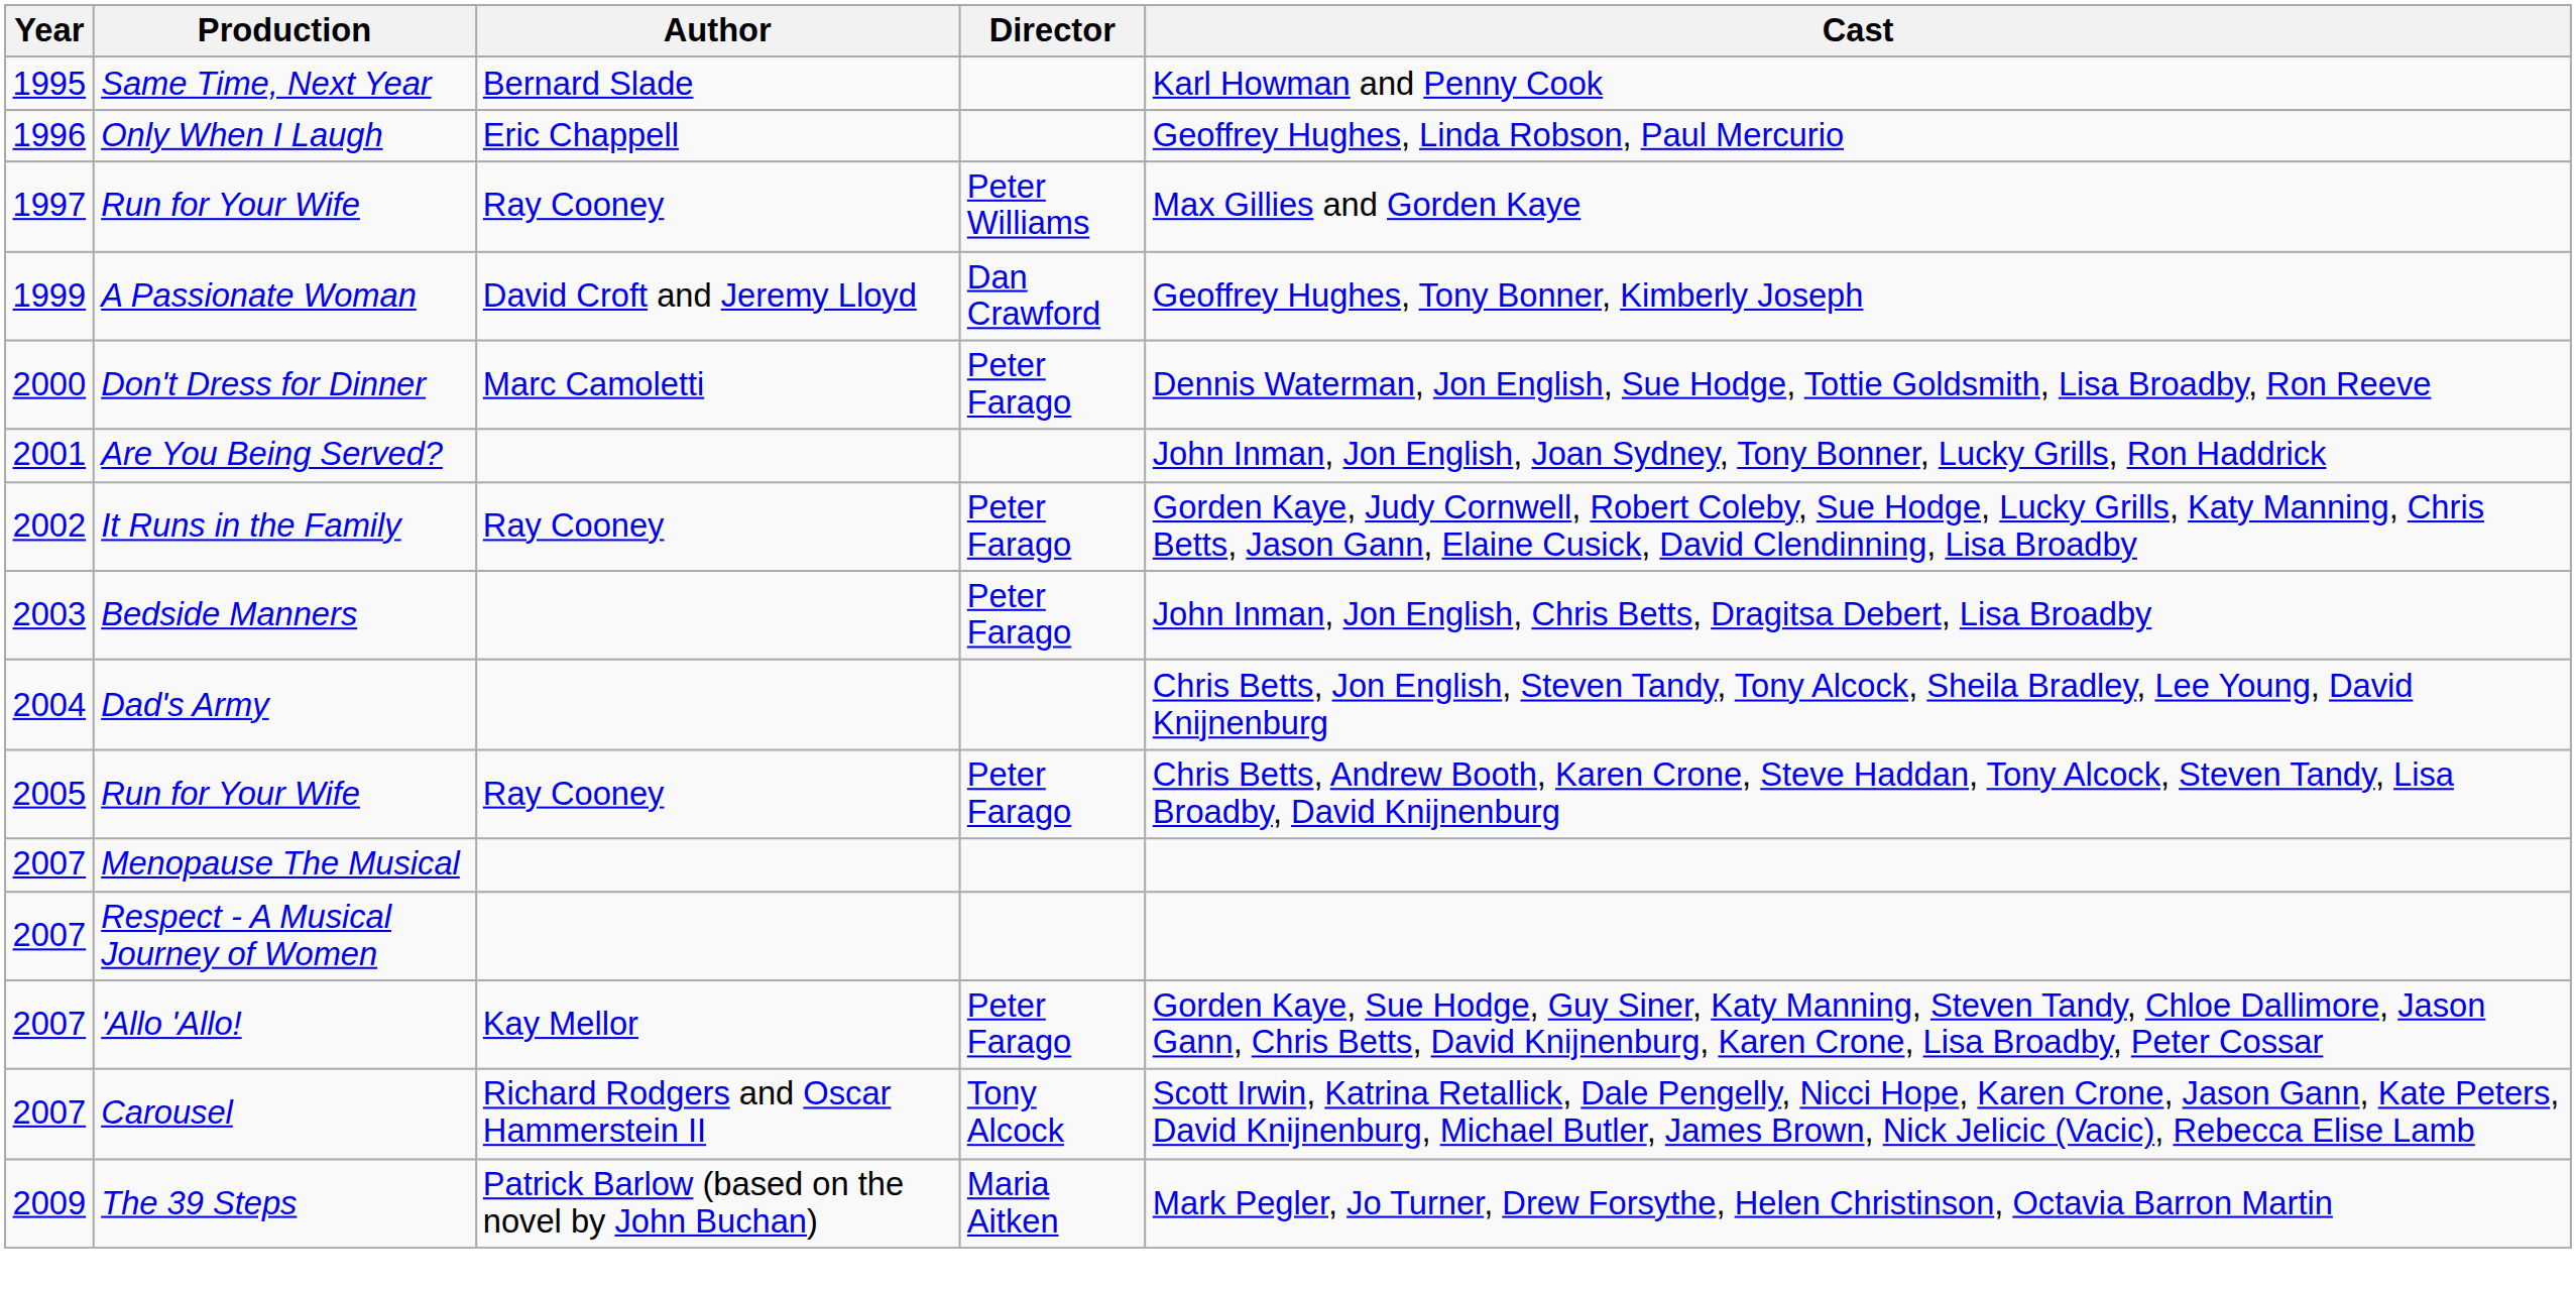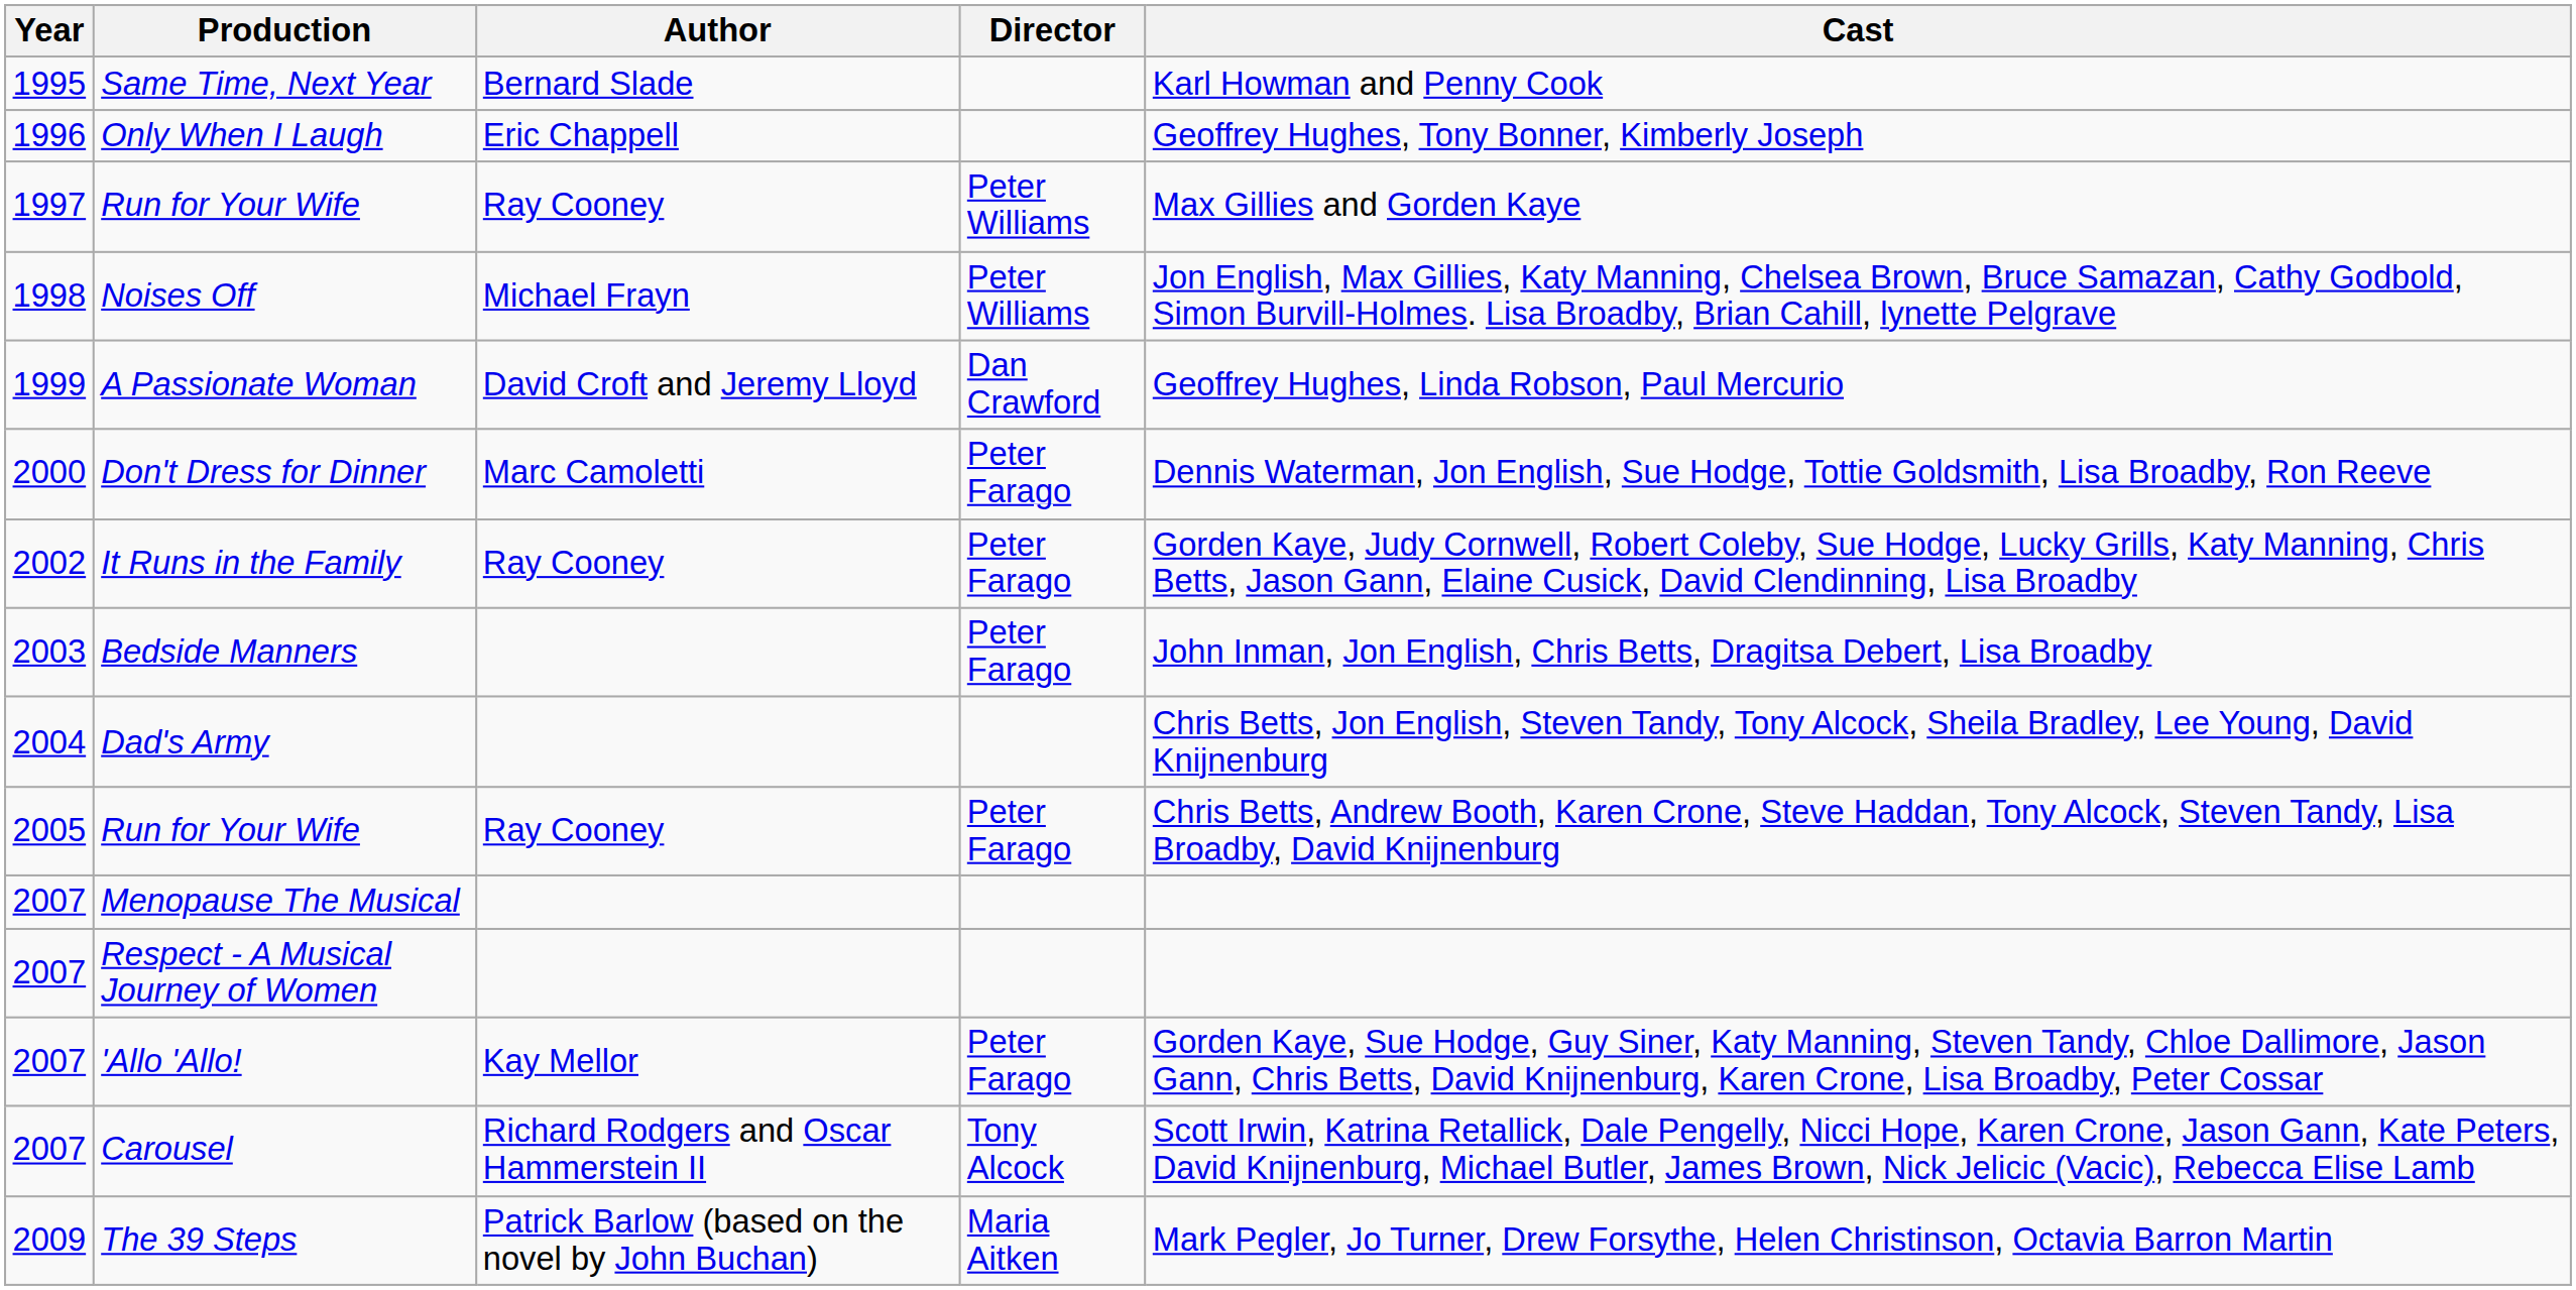Only When I Laugh | Cast: Geoffrey Hughes, Linda Robson, Paul Mercurio -> Geoffrey Hughes, Tony Bonner, Kimberly Joseph
+ row: 1998 | Noises Off | Michael Frayn | Peter Williams | Jon English, Max Gillies, Katy Manning, Chelsea Brown, Bruce Samazan, Cathy Godbold, Simon Burvill-Holmes. Lisa Broadby, Brian Cahill, lynette Pelgrave
A Passionate Woman | Cast: Geoffrey Hughes, Tony Bonner, Kimberly Joseph -> Geoffrey Hughes, Linda Robson, Paul Mercurio
- row: 2001 | Are You Being Served? | John Inman, Jon English, Joan Sydney, Tony Bonner, Lucky Grills, Ron Haddrick
